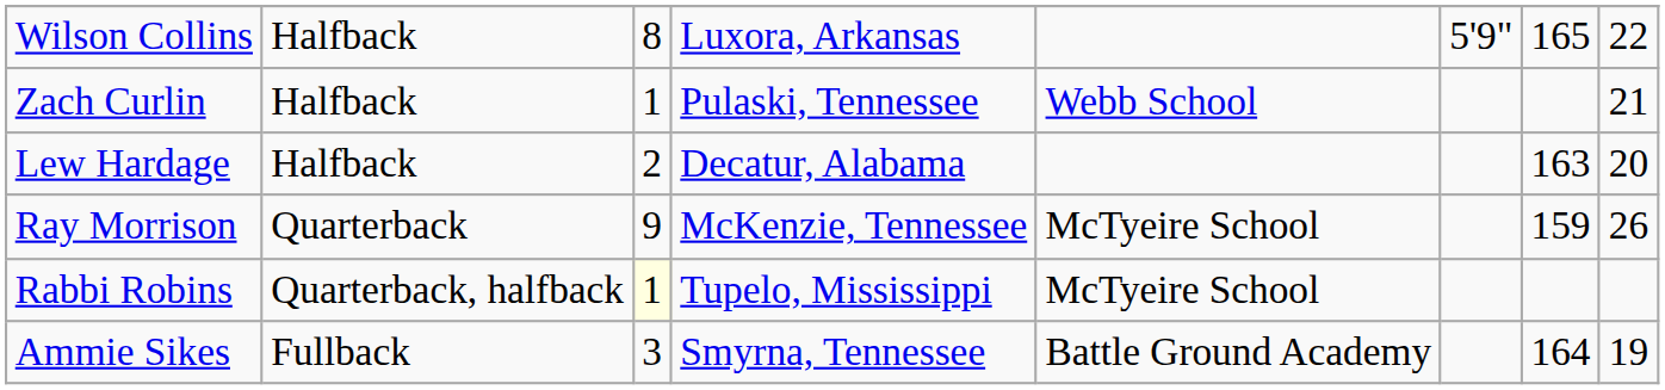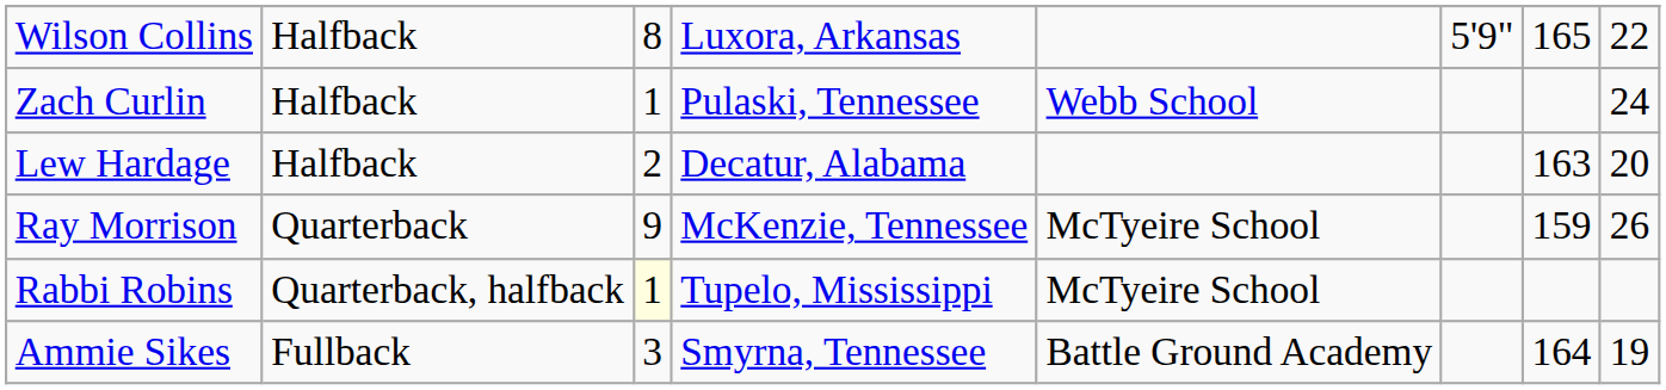Zach Curlin | column 8: 21 -> 24
